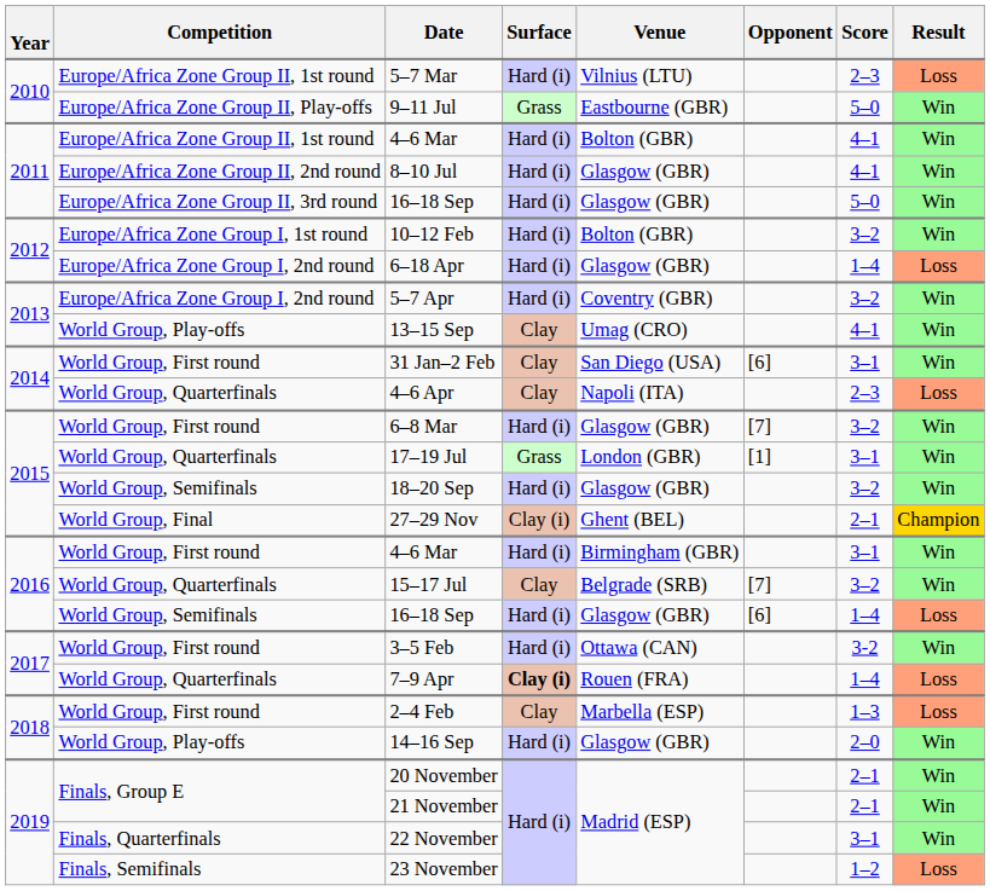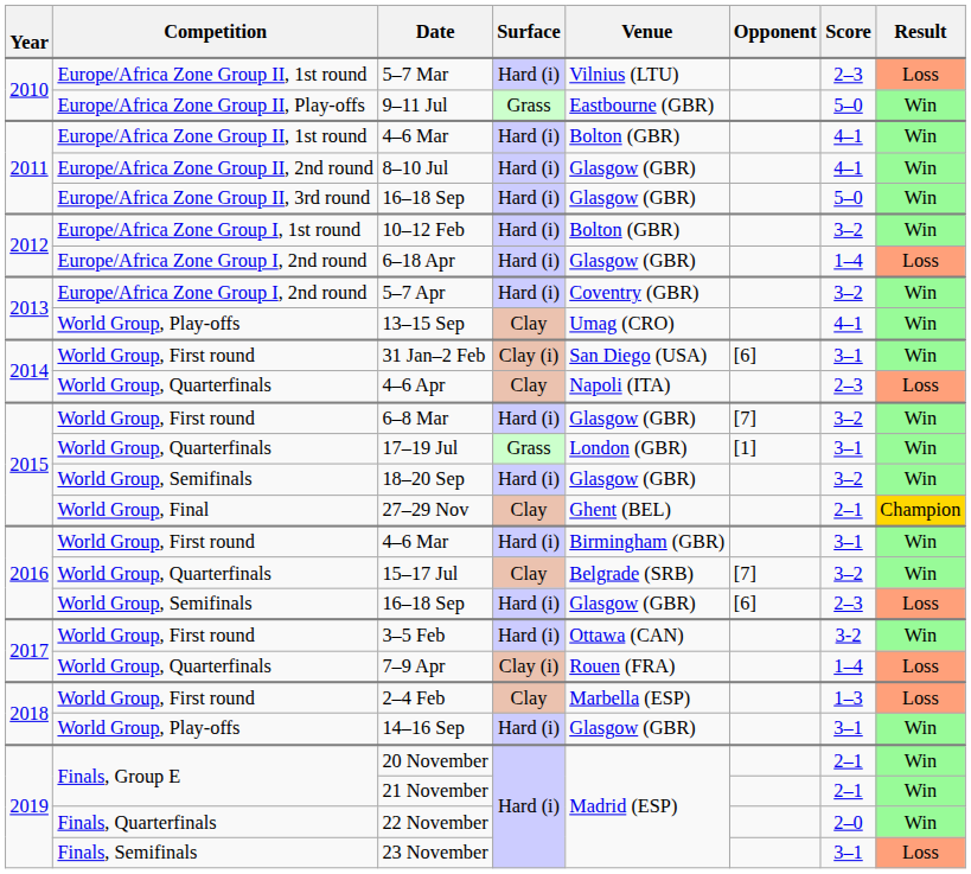31 Jan–2 Feb | Surface: Clay -> Clay (i)
27–29 Nov | Surface: Clay (i) -> Clay
World Group, Semifinals / 16–18 Sep | Score: 1–4 -> 2–3
7–9 Apr | Surface: bold -> normal
14–16 Sep | Score: 2–0 -> 3–1
22 November | Score: 3–1 -> 2–0
23 November | Score: 1–2 -> 3–1
